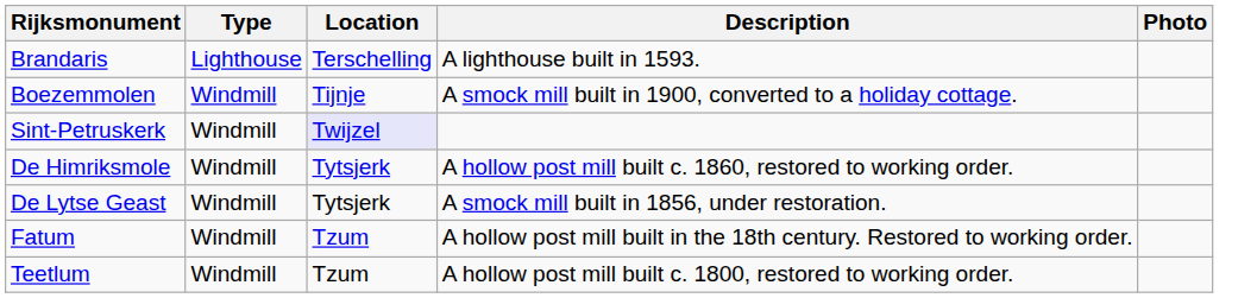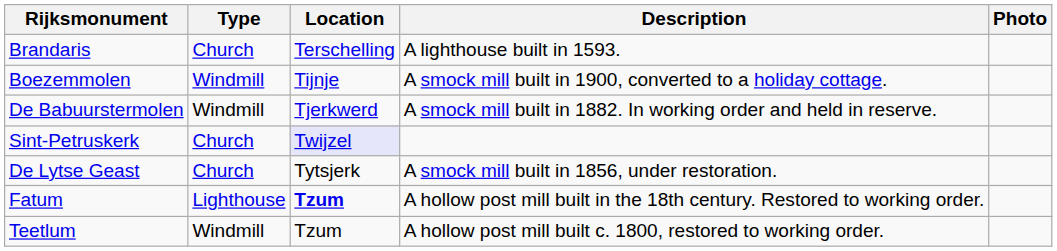Brandaris | Type: Lighthouse -> Church
+ row: De Babuurstermolen | Windmill | Tjerkwerd | A smock mill built in 1882. In working order and held in reserve.
Sint-Petruskerk | Type: Windmill -> Church
- row: De Himriksmole | Windmill | Tytsjerk | A hollow post mill built c. 1860, restored to working order.
De Lytse Geast | Type: Windmill -> Church
Fatum | Type: Windmill -> Lighthouse
Fatum | Location: normal -> bold
